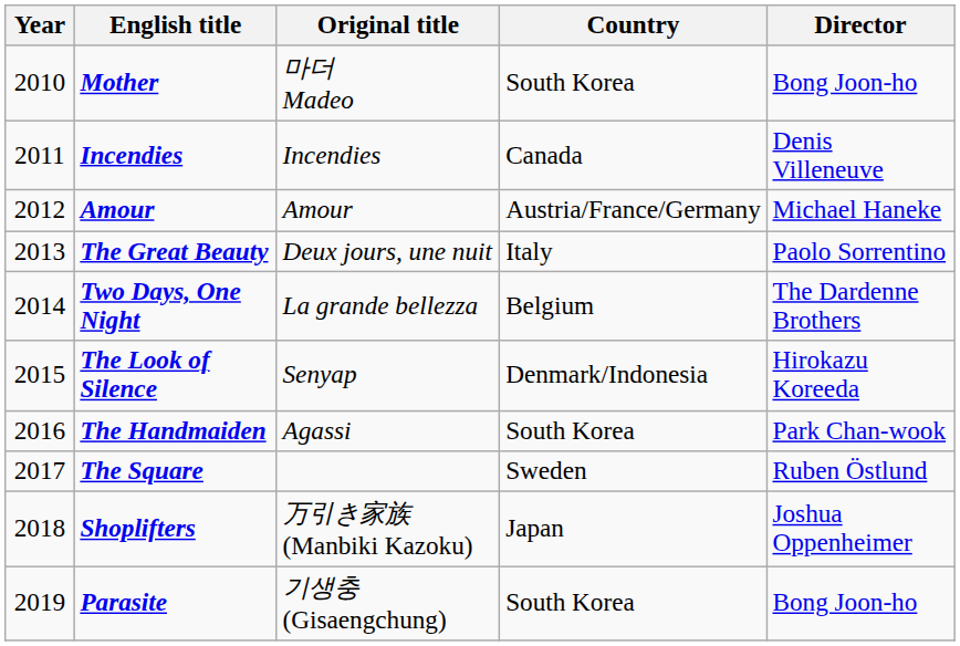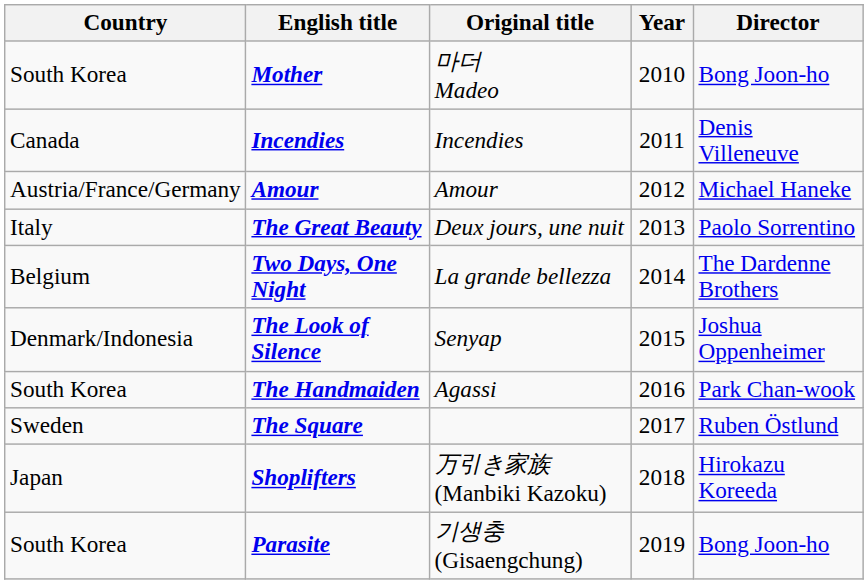columns swapped: Year <-> Country
The Look of Silence | Director: Hirokazu Koreeda -> Joshua Oppenheimer
Shoplifters | Director: Joshua Oppenheimer -> Hirokazu Koreeda
